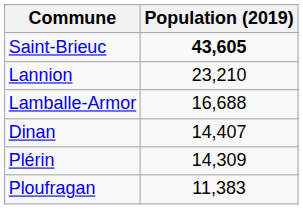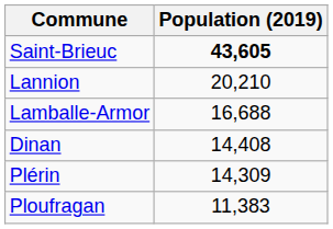Lannion | Population (2019): 23,210 -> 20,210
Dinan | Population (2019): 14,407 -> 14,408
